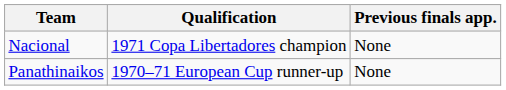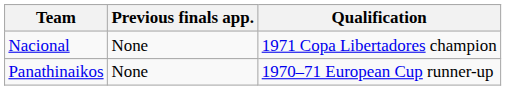columns swapped: Qualification <-> Previous finals app.
